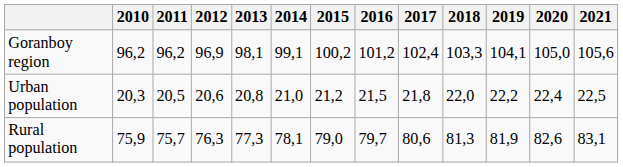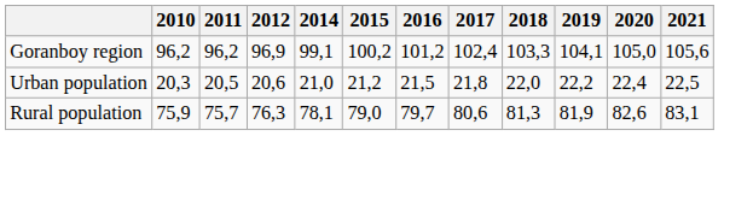- column: 2013 | 98,1 | 20,8 | 77,3
